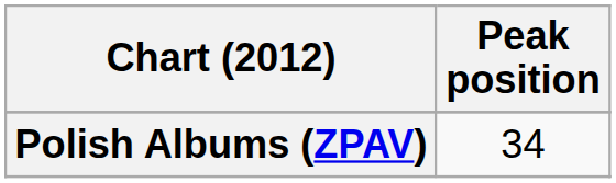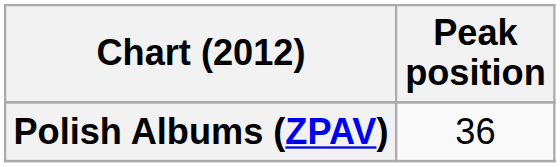Polish Albums (ZPAV) | Peak position: 34 -> 36
